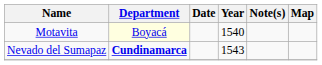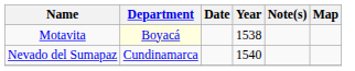Motavita | Year: 1540 -> 1538
Nevado del Sumapaz | Department: bold -> normal
Nevado del Sumapaz | Year: 1543 -> 1540
